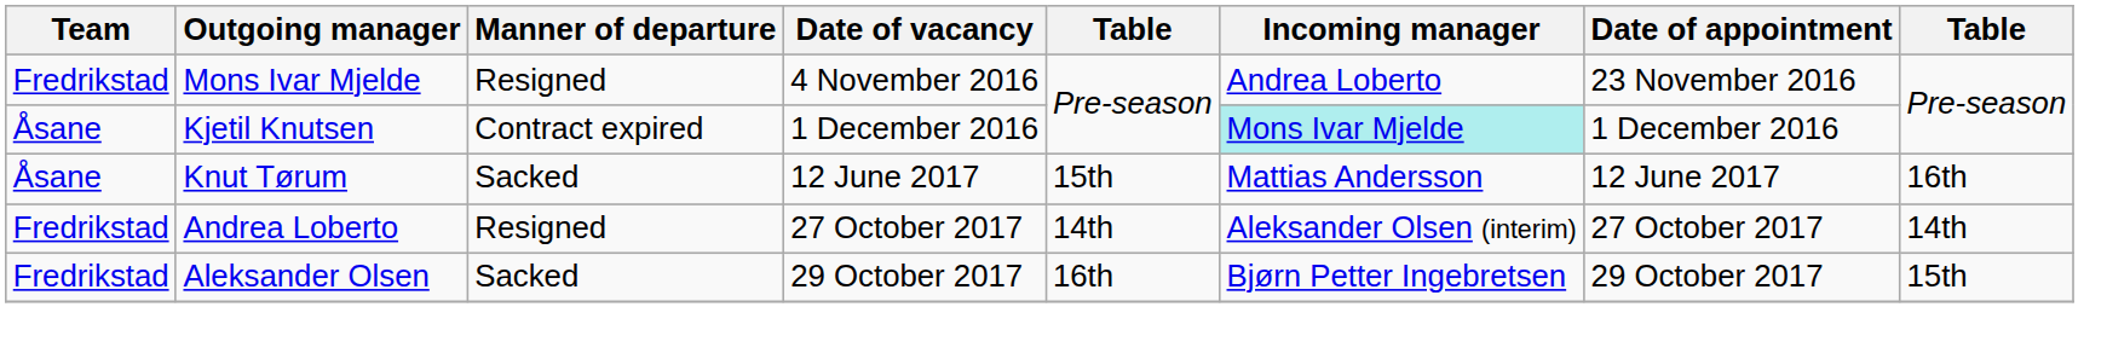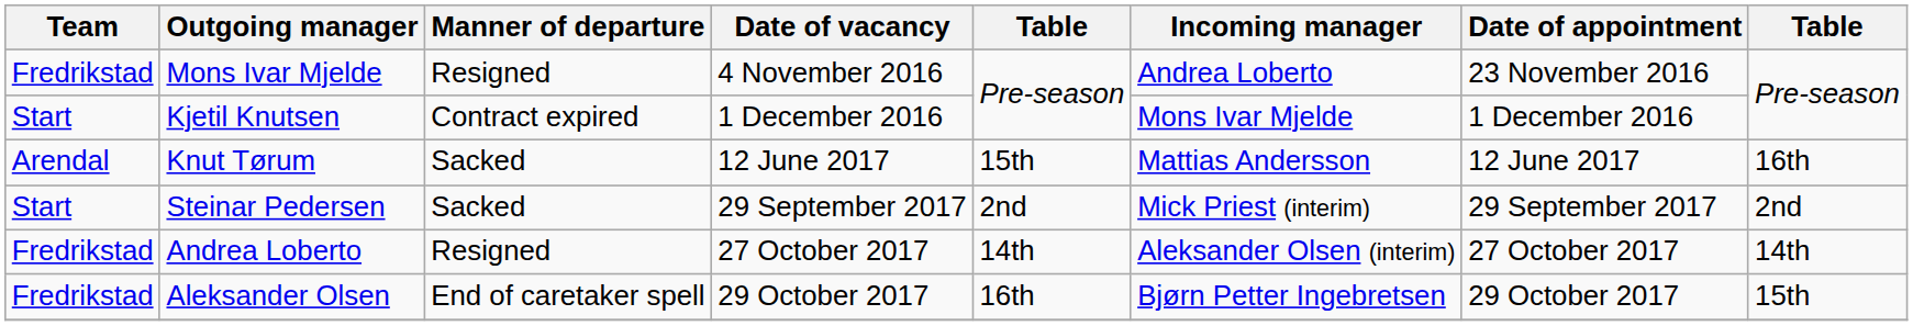Kjetil Knutsen | Team: Åsane -> Start
Kjetil Knutsen | Incoming manager: paleturquoise background -> no background
Knut Tørum | Team: Åsane -> Arendal
+ row: Start | Steinar Pedersen | Sacked | 29 September 2017 | 2nd | Mick Priest (interim) | 29 September 2017 | 2nd
Aleksander Olsen | Manner of departure: Sacked -> End of caretaker spell
